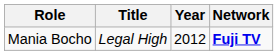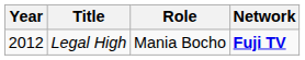columns swapped: Year <-> Role
